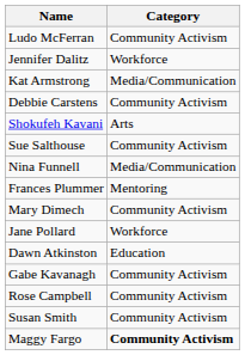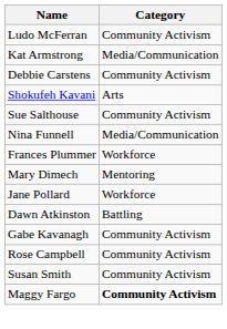- row: Jennifer Dalitz | Workforce
Frances Plummer | Category: Mentoring -> Workforce
Mary Dimech | Category: Community Activism -> Mentoring
Dawn Atkinston | Category: Education -> Battling
